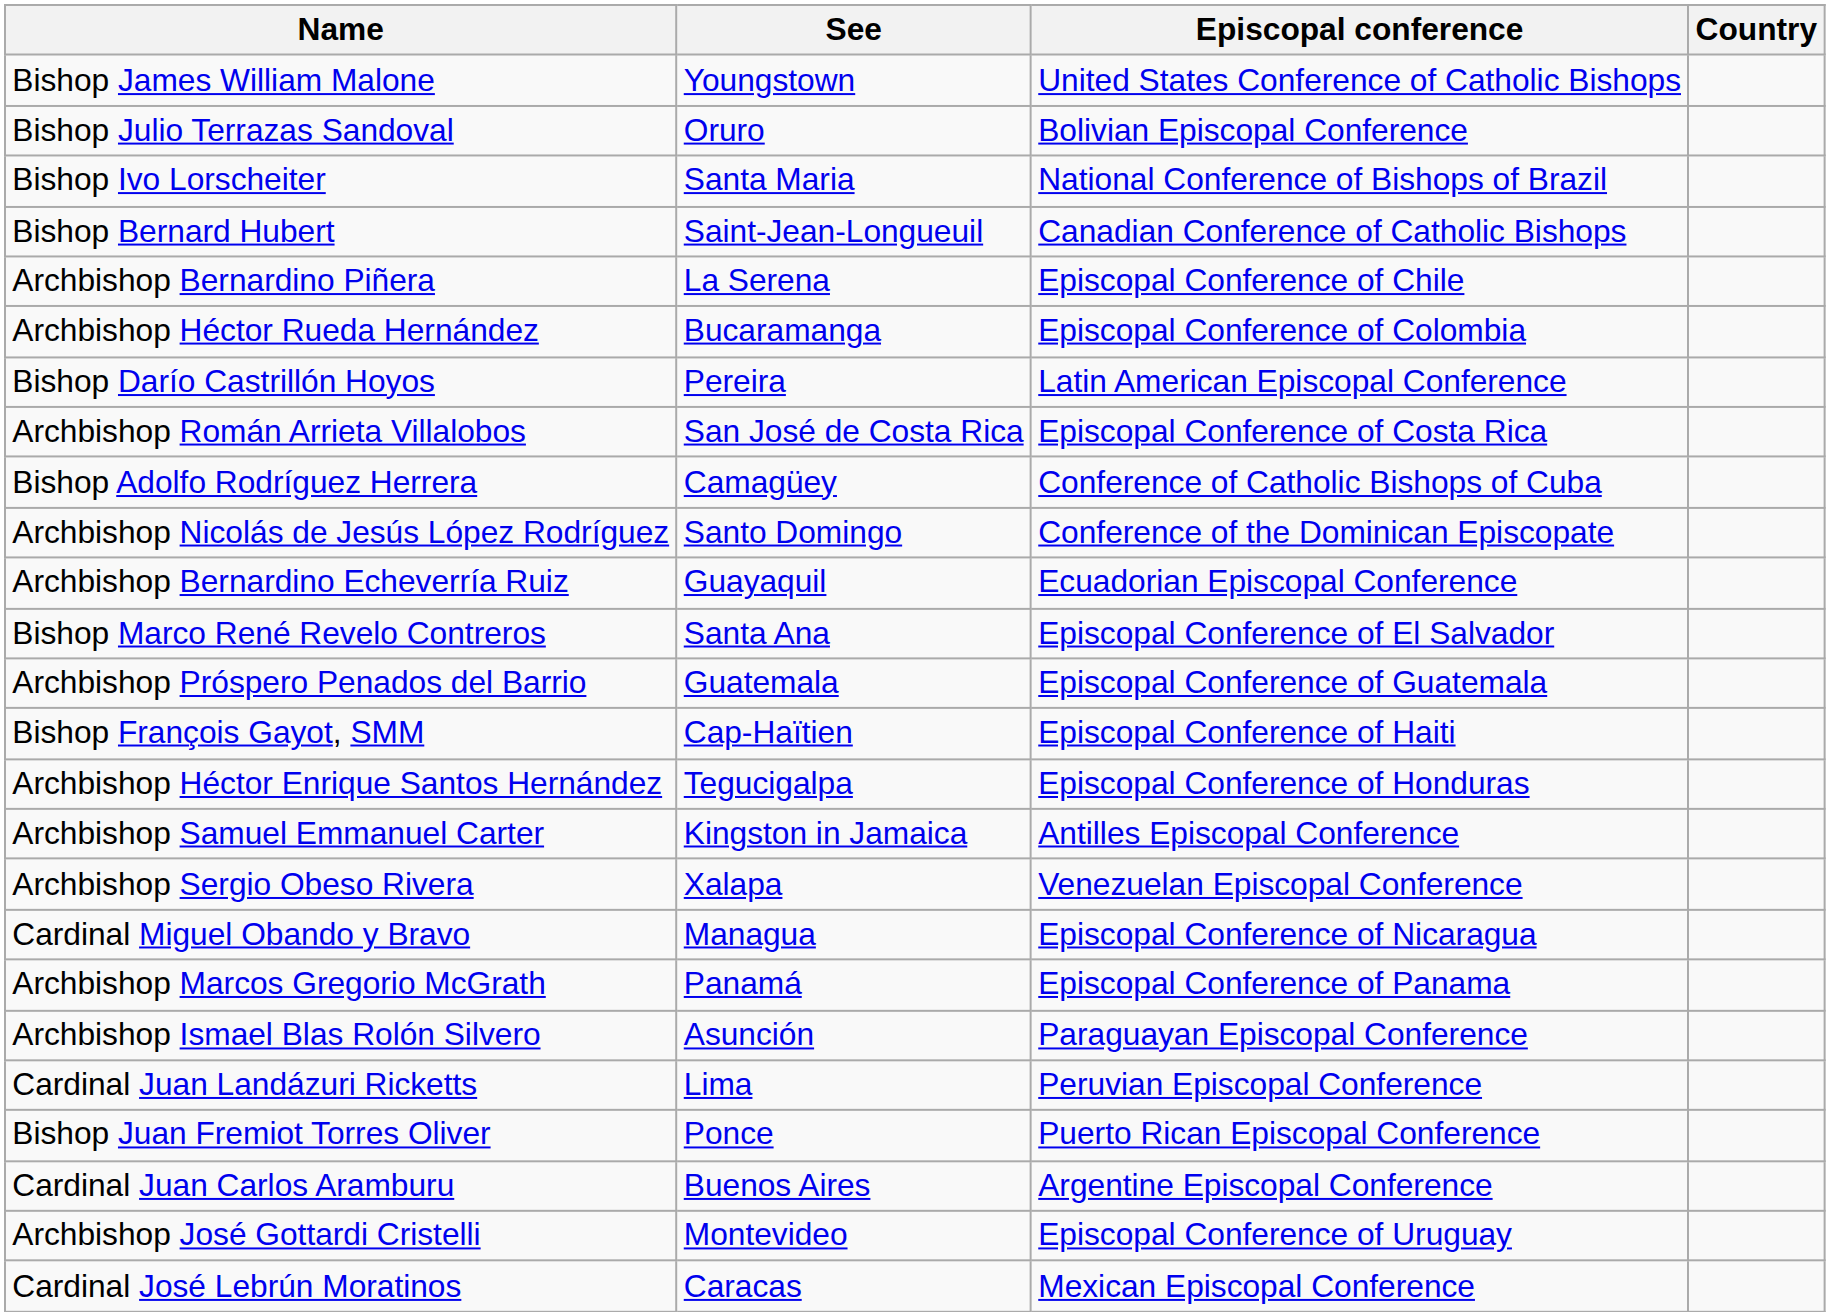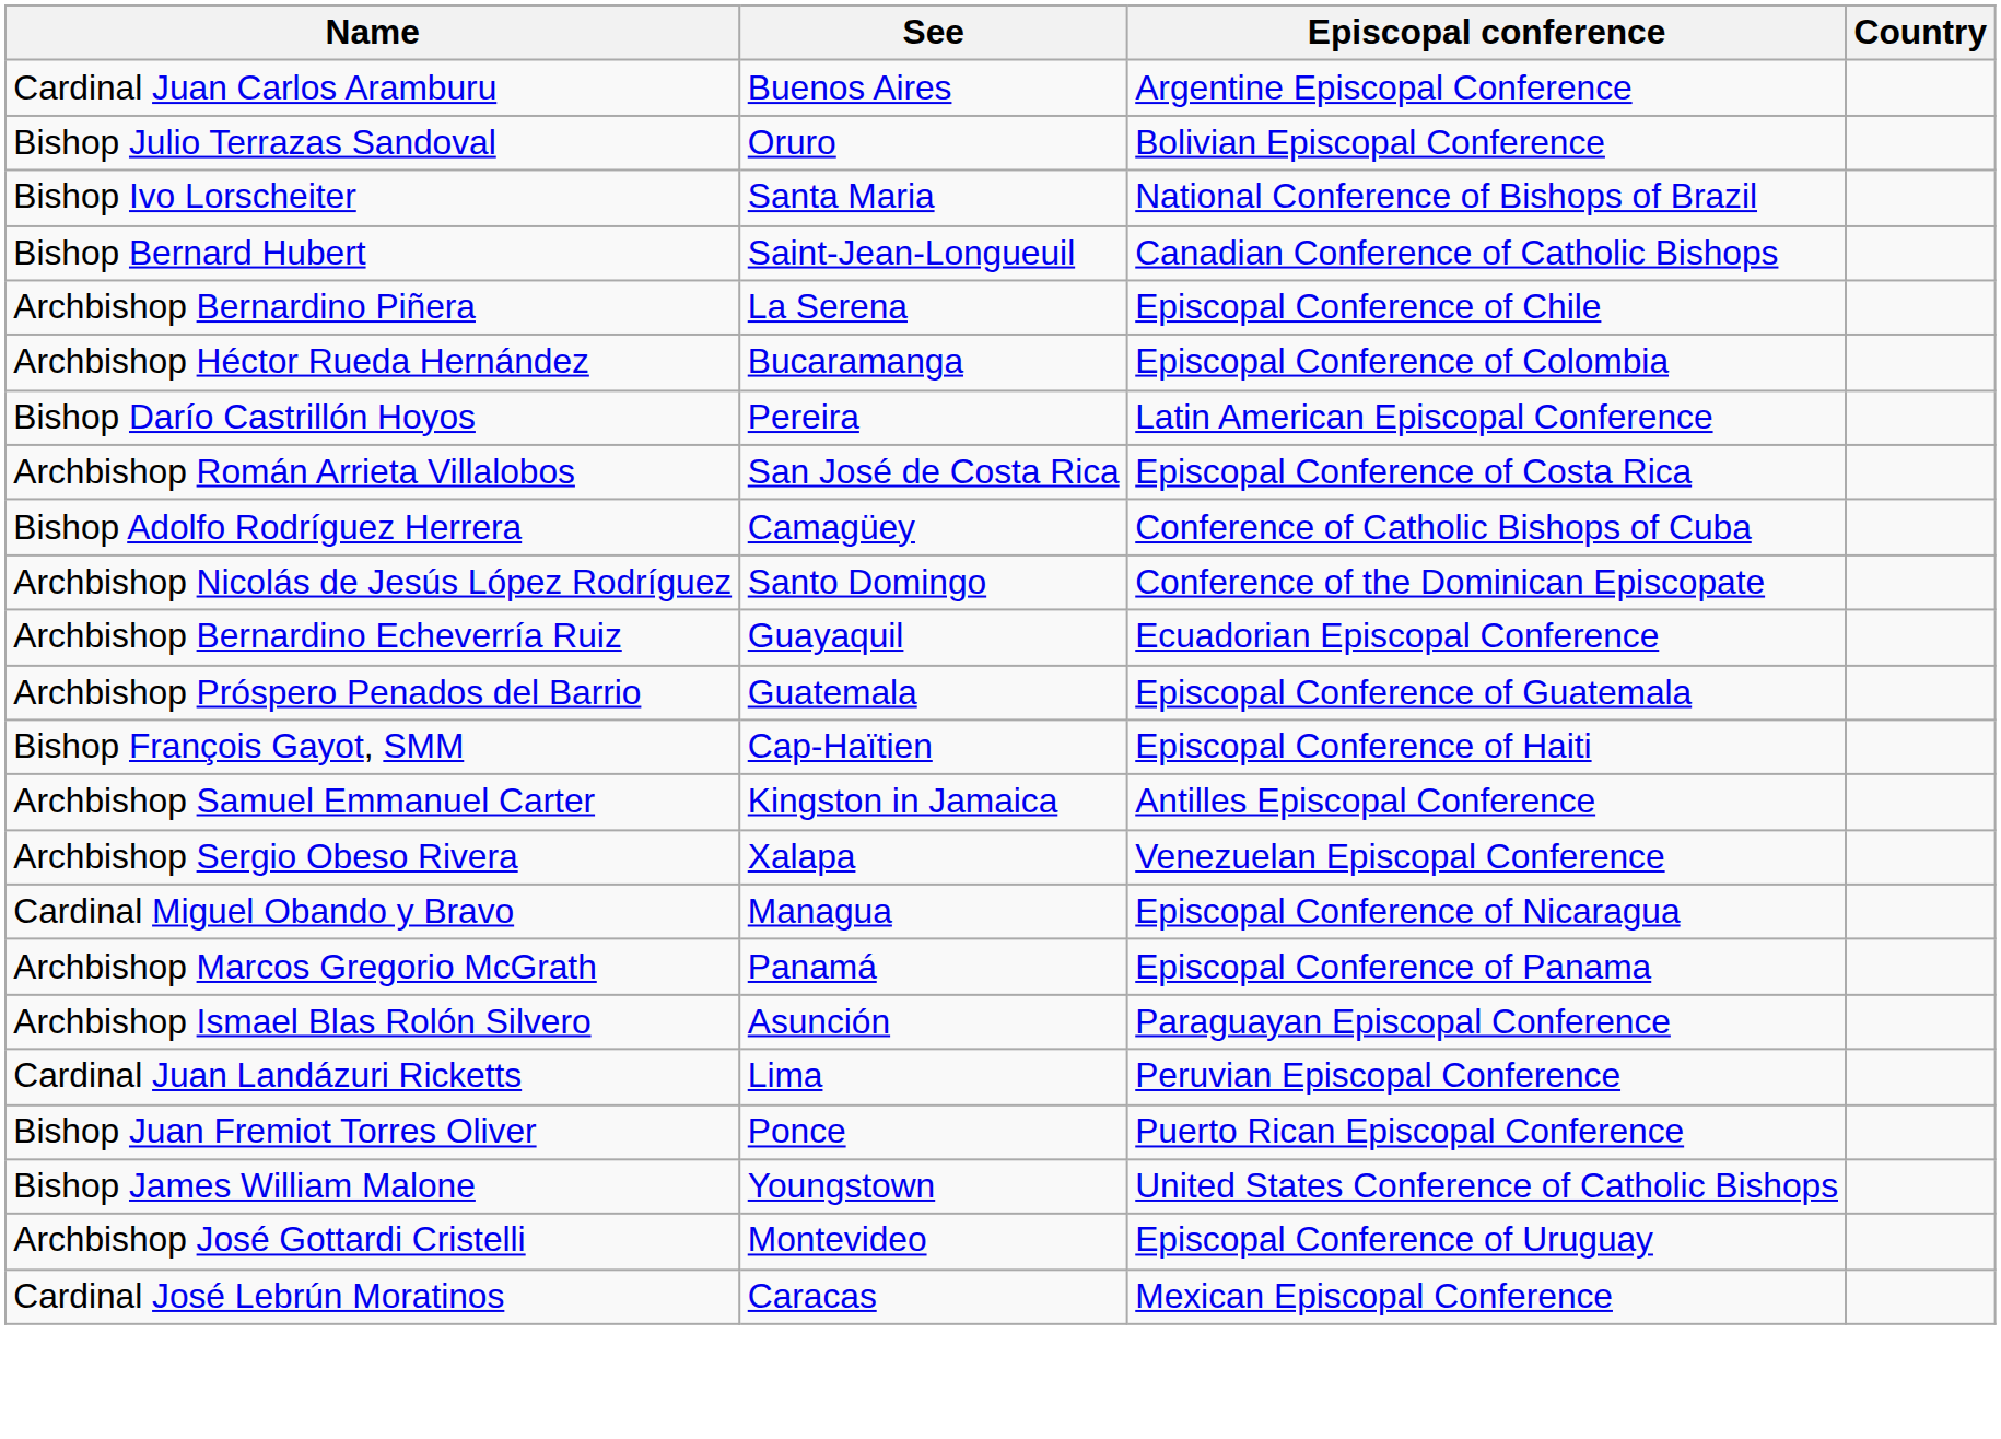rows swapped: Cardinal Juan Carlos Aramburu <-> Bishop James William Malone
- row: Bishop Marco René Revelo Contreros | Santa Ana | Episcopal Conference of El Salvador
- row: Archbishop Héctor Enrique Santos Hernández | Tegucigalpa | Episcopal Conference of Honduras
